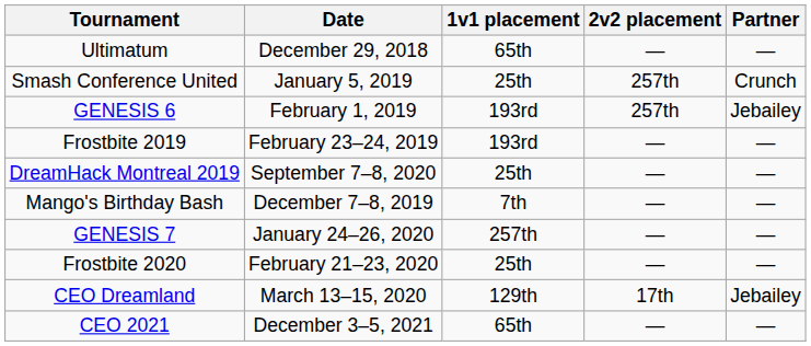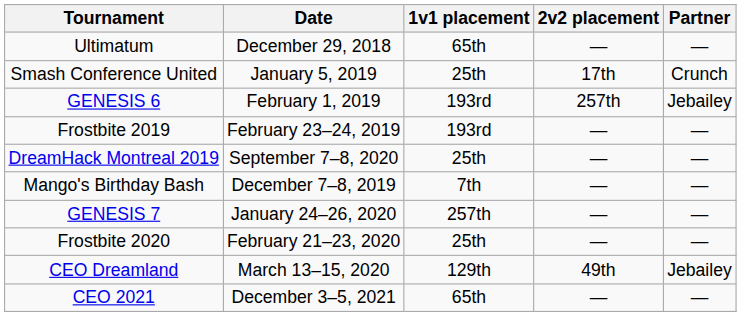Smash Conference United | 2v2 placement: 257th -> 17th
CEO Dreamland | 2v2 placement: 17th -> 49th
